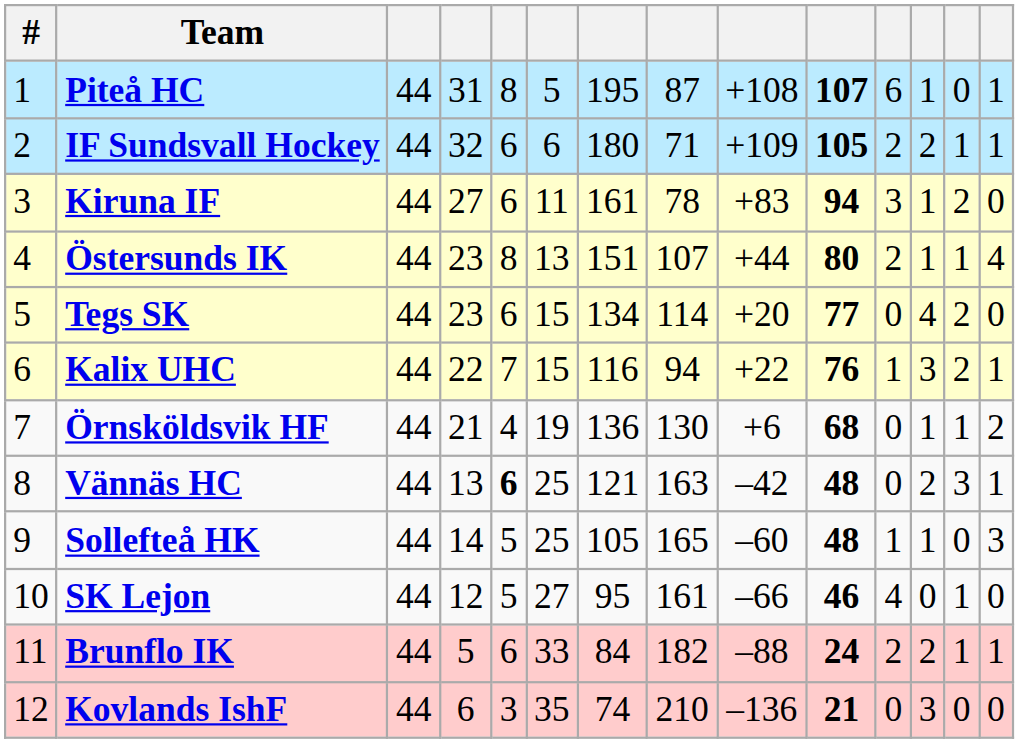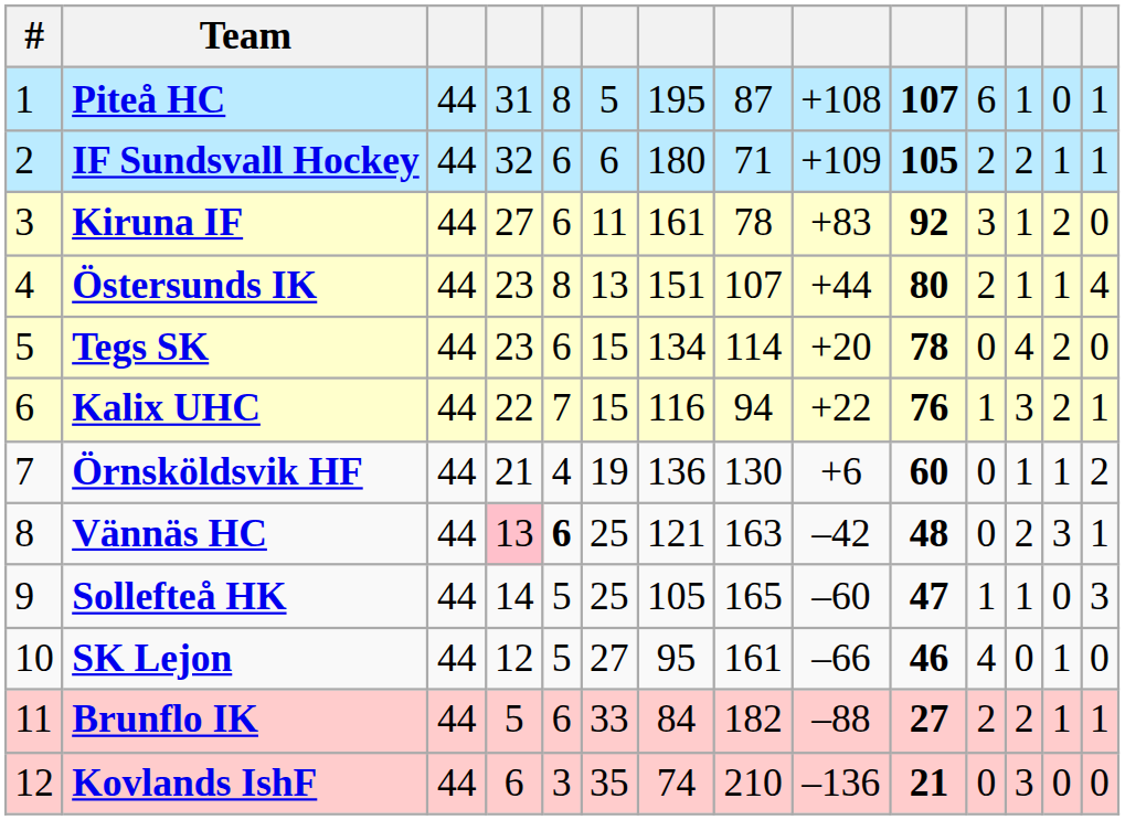Kiruna IF | column 10: 94 -> 92
Tegs SK | column 10: 77 -> 78
Örnsköldsvik HF | column 10: 68 -> 60
Vännäs HC | column 4: no background -> pink background
Sollefteå HK | column 10: 48 -> 47
Brunflo IK | column 10: 24 -> 27
